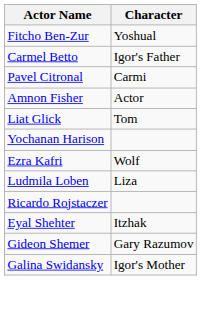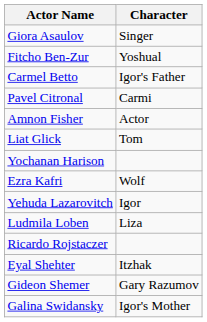+ row: Giora Asaulov | Singer
+ row: Yehuda Lazarovitch | Igor
